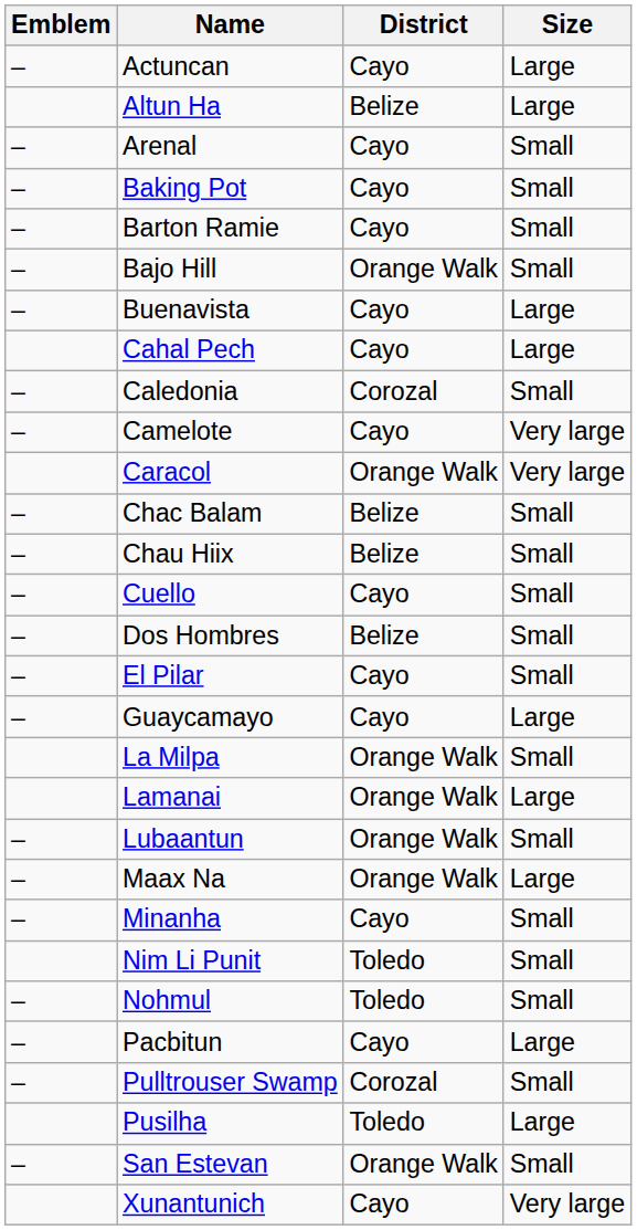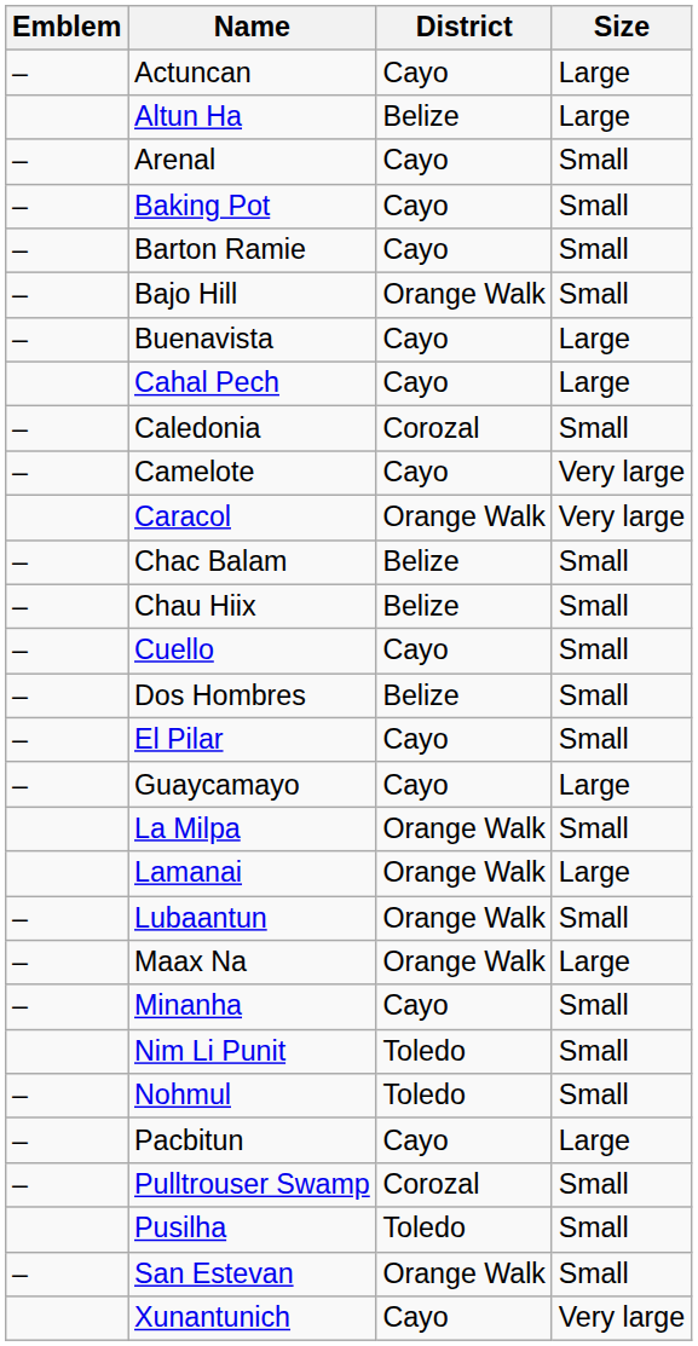Pusilha | Size: Large -> Small
